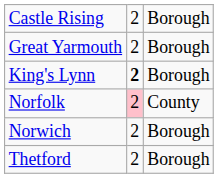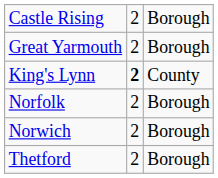King's Lynn | column 3: Borough -> County
Norfolk | column 2: pink background -> no background
Norfolk | column 3: County -> Borough
